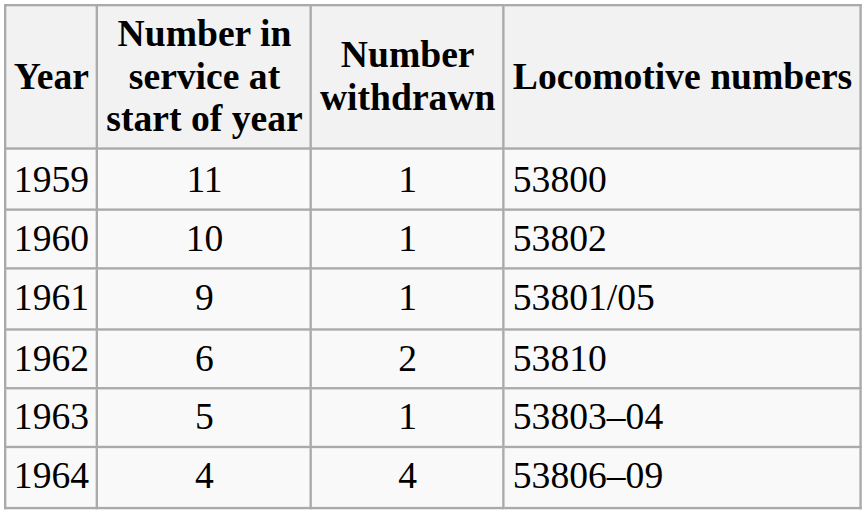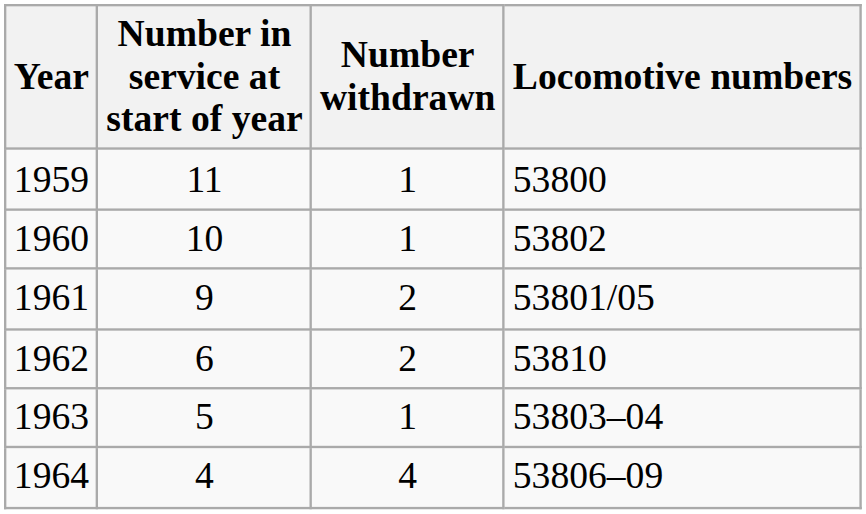1961 | Number withdrawn: 1 -> 2
